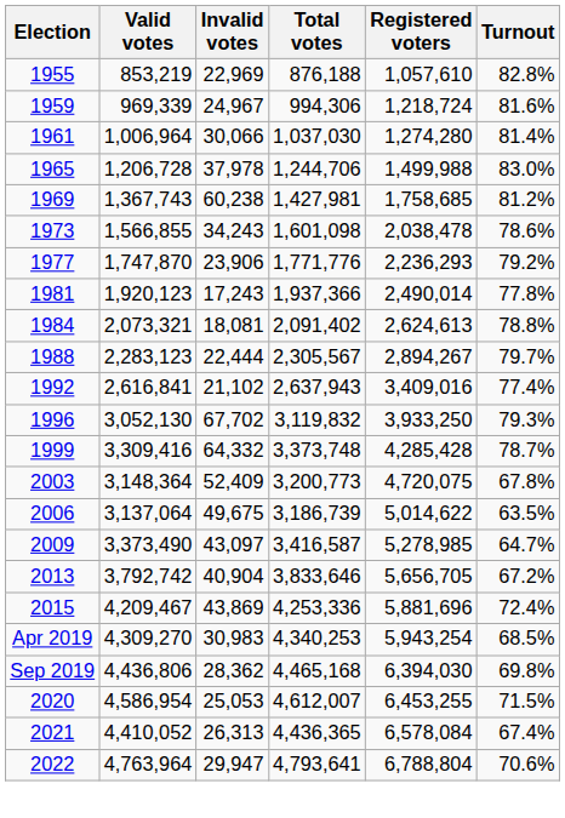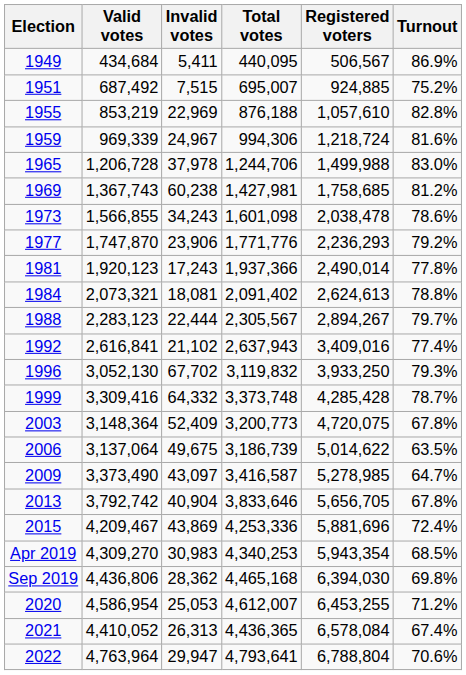+ row: 1949 | 434,684 | 5,411 | 440,095 | 506,567 | 86.9%
+ row: 1951 | 687,492 | 7,515 | 695,007 | 924,885 | 75.2%
- row: 1961 | 1,006,964 | 30,066 | 1,037,030 | 1,274,280 | 81.4%
2013 | Turnout: 67.2% -> 67.8%
Apr 2019 | Registered voters: 5,943,254 -> 5,943,354
2020 | Turnout: 71.5% -> 71.2%
